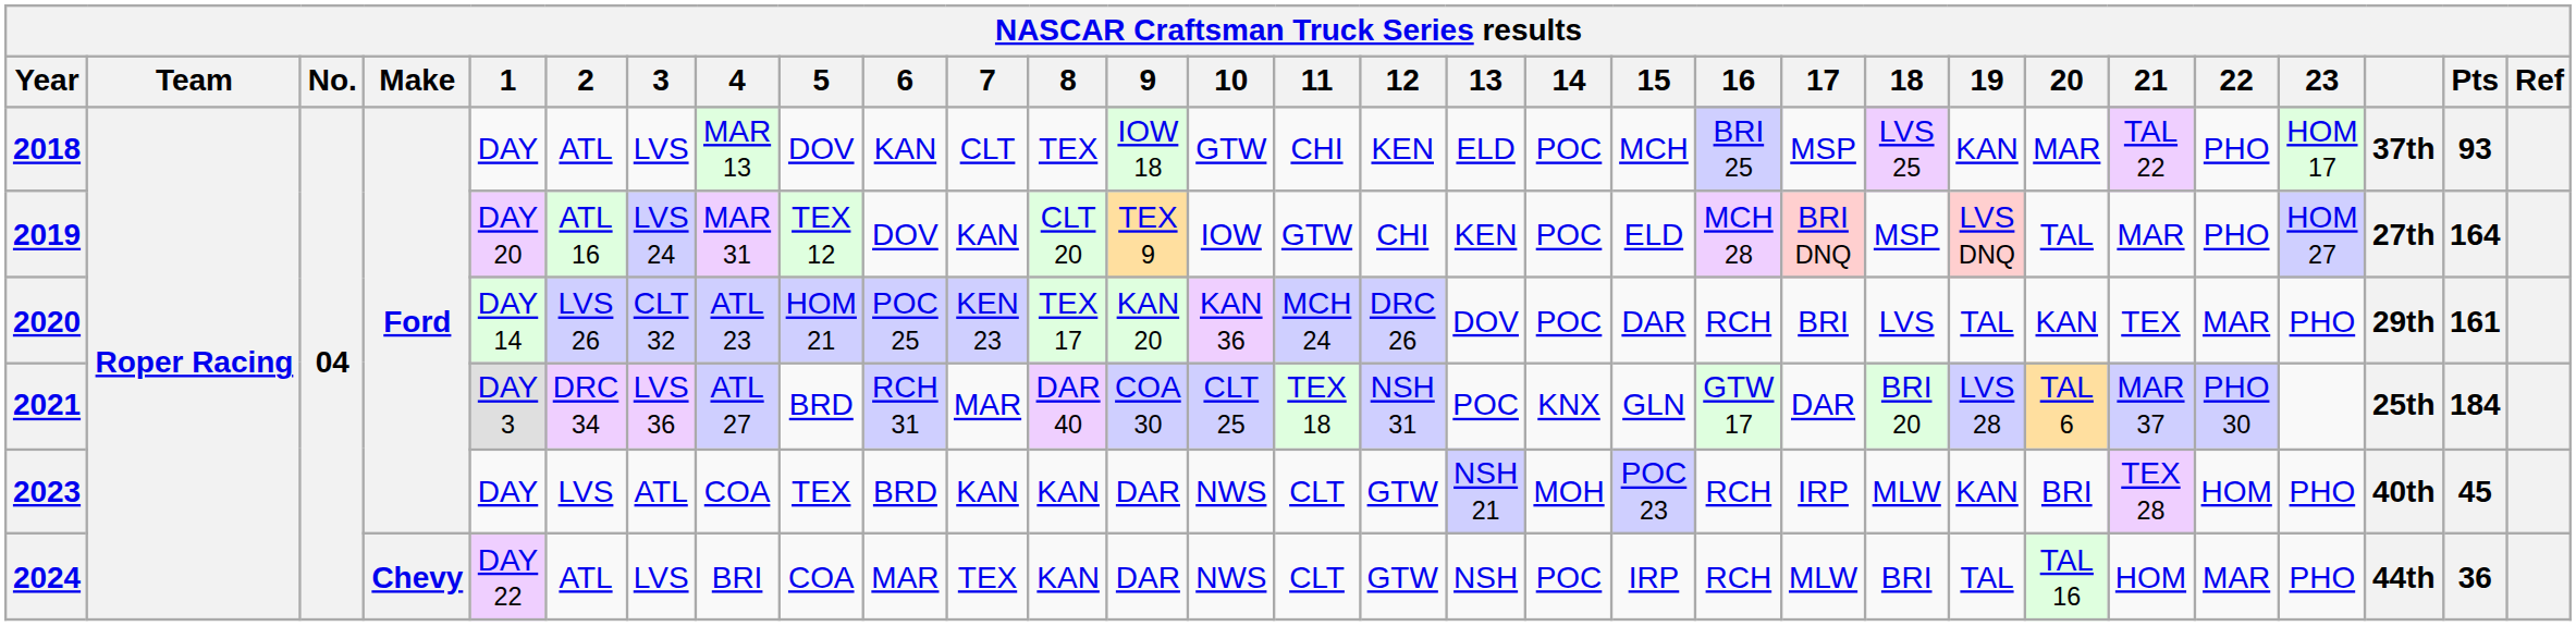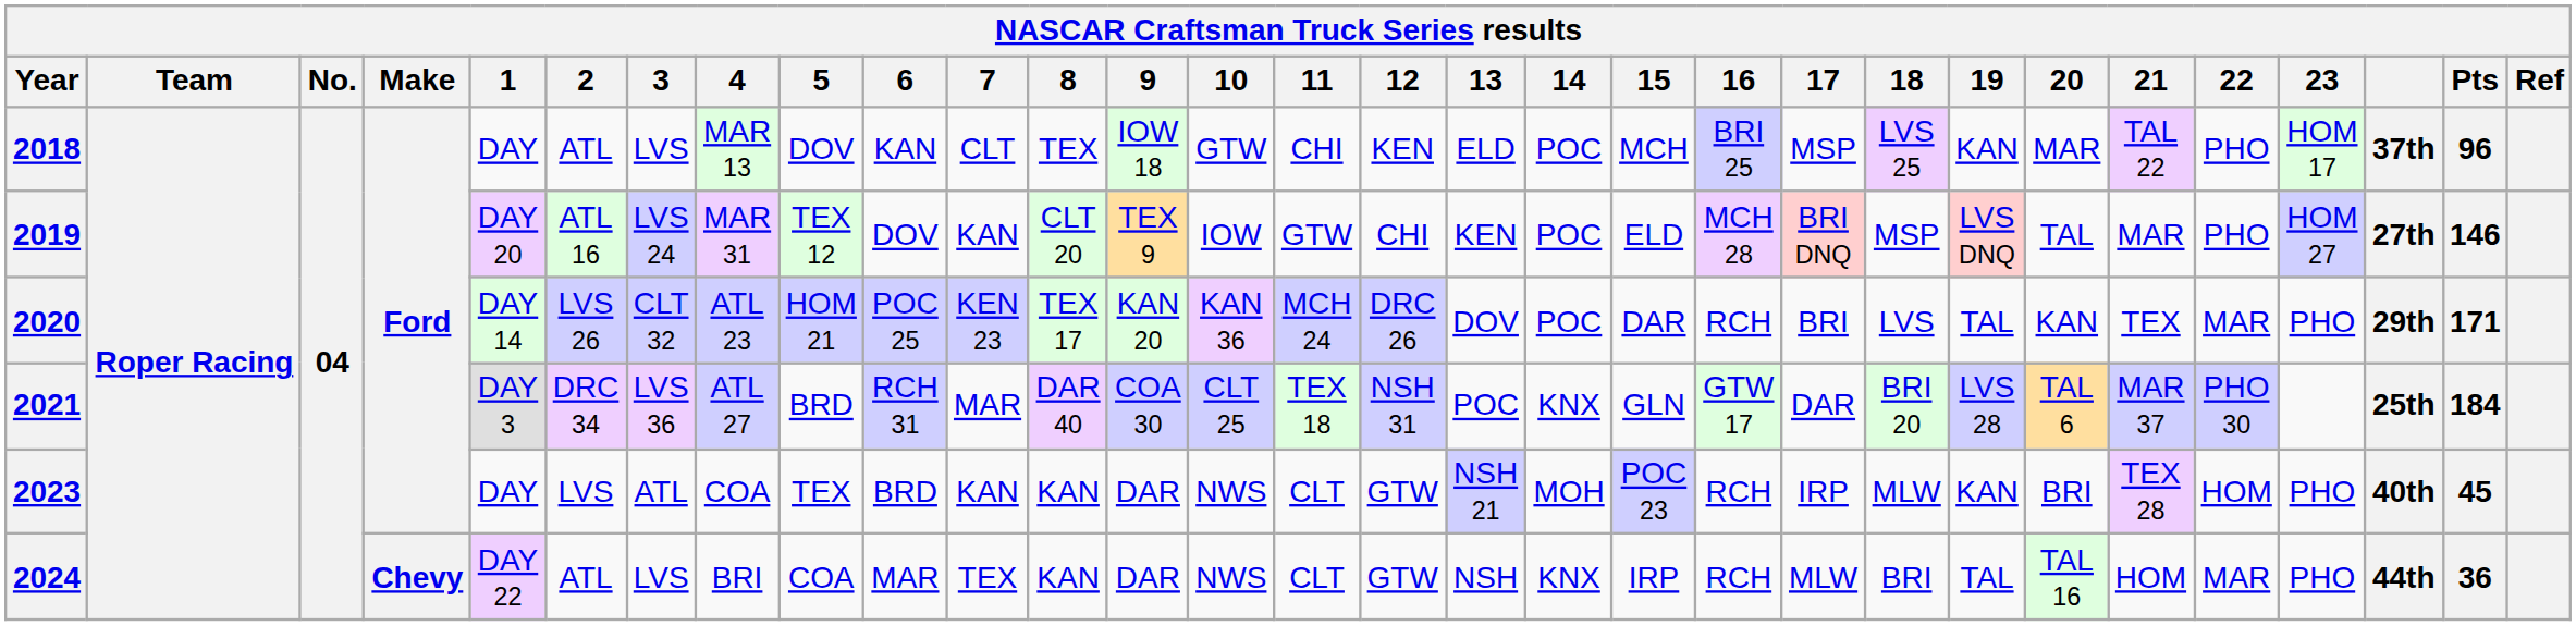2018 | Pts: 93 -> 96
2019 | Pts: 164 -> 146
2020 | Pts: 161 -> 171
2024 | 14: POC -> KNX
